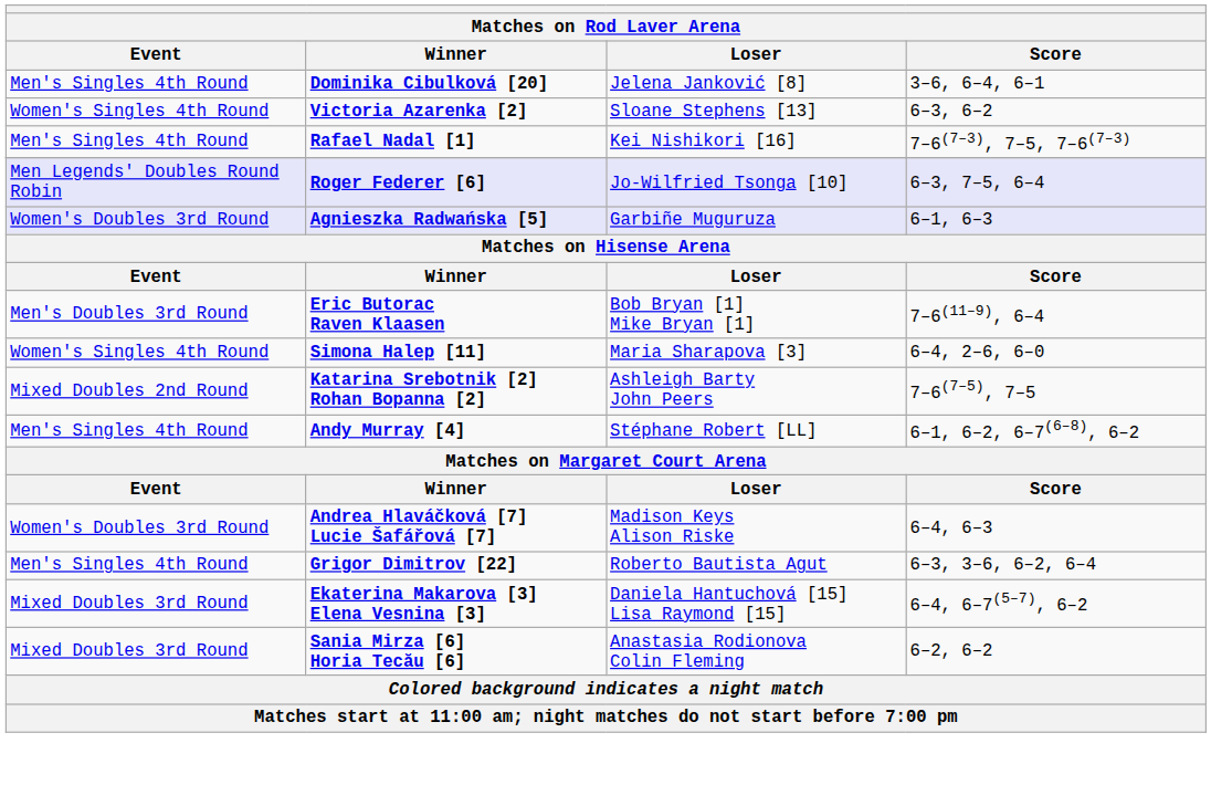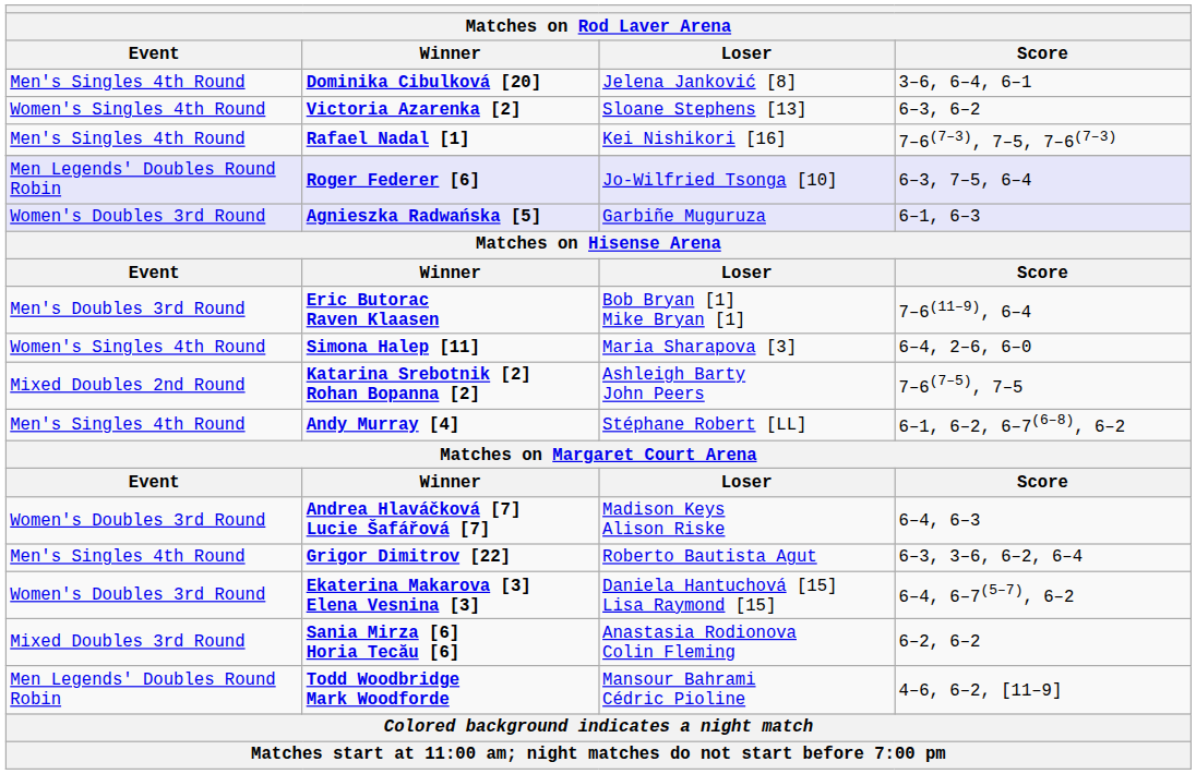Ekaterina Makarova [3] Elena Vesnina [3] | Event: Mixed Doubles 3rd Round -> Women's Doubles 3rd Round
+ row: Men Legends' Doubles Round Robin | Todd Woodbridge Mark Woodforde | Mansour Bahrami Cédric Pioline | 4–6, 6–2, [11–9]
